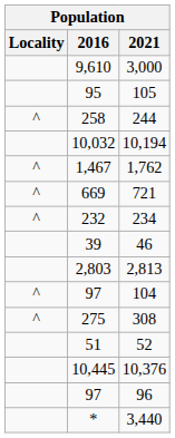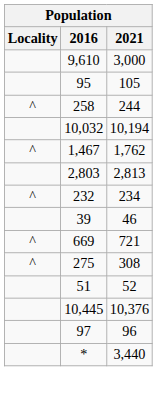rows swapped: 2,813 <-> 721
- row: ^ | 97 | 104
